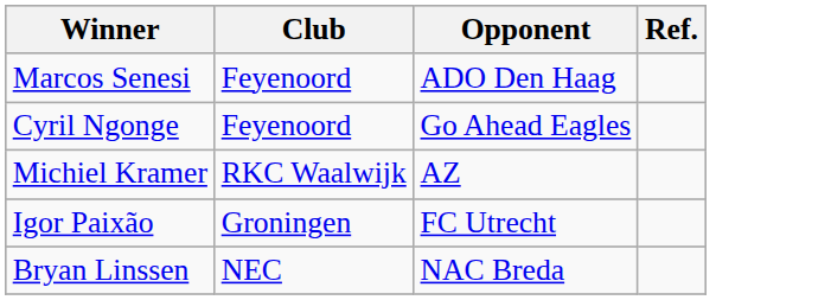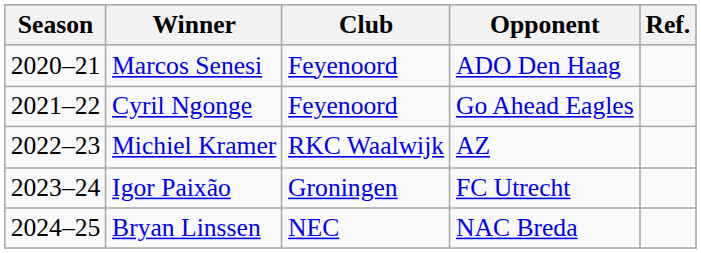+ column: Season | 2020–21 | 2021–22 | 2022–23 | 2023–24 | 2024–25
